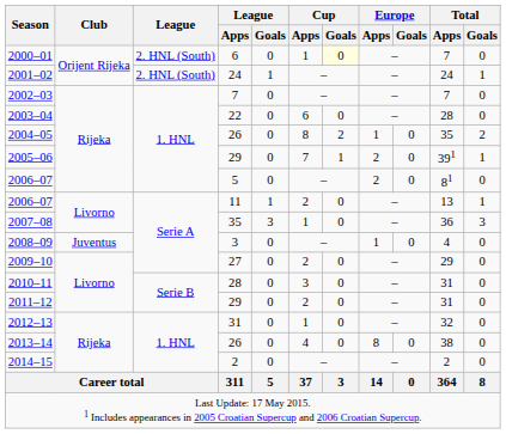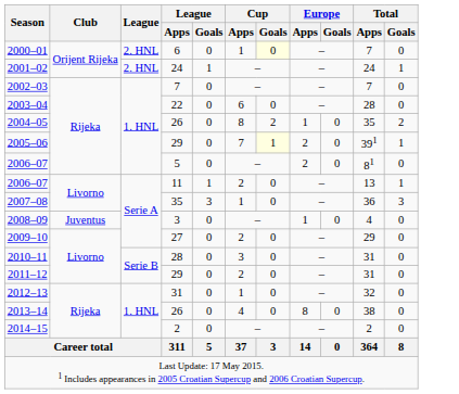2000–01 | League: 2. HNL (South) -> 2. HNL
2001–02 | League: 2. HNL (South) -> 2. HNL
2005–06 | Cup / Goals: no background -> lightyellow background
